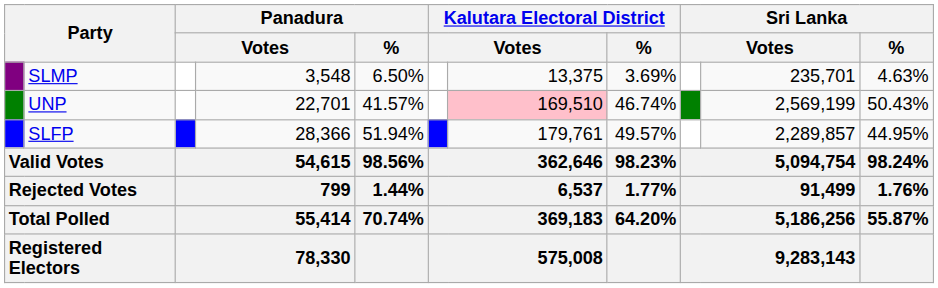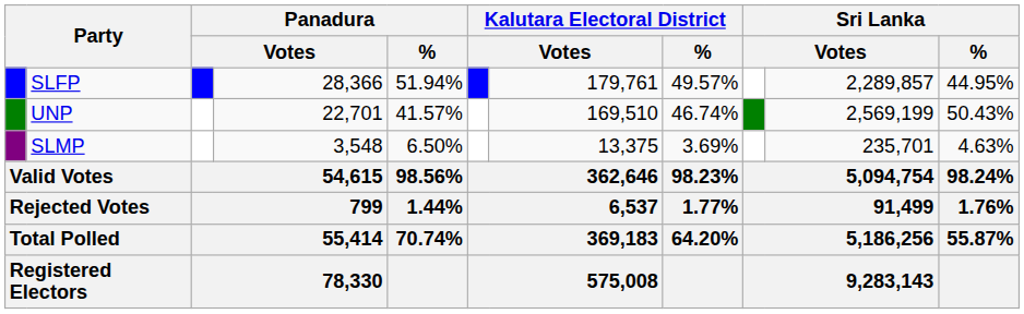rows swapped: SLFP <-> SLMP
UNP | column 7: pink background -> no background
